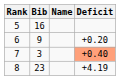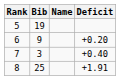5 | Bib: 16 -> 19
7 | Deficit: lightsalmon background -> no background
8 | Bib: 23 -> 25
8 | Deficit: +4.19 -> +1.91
